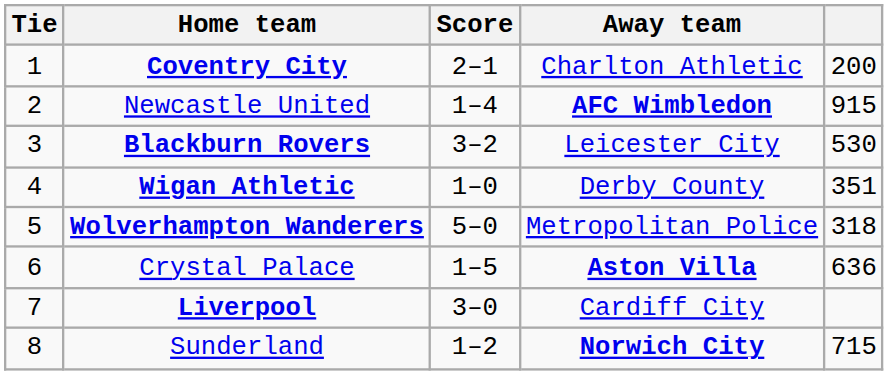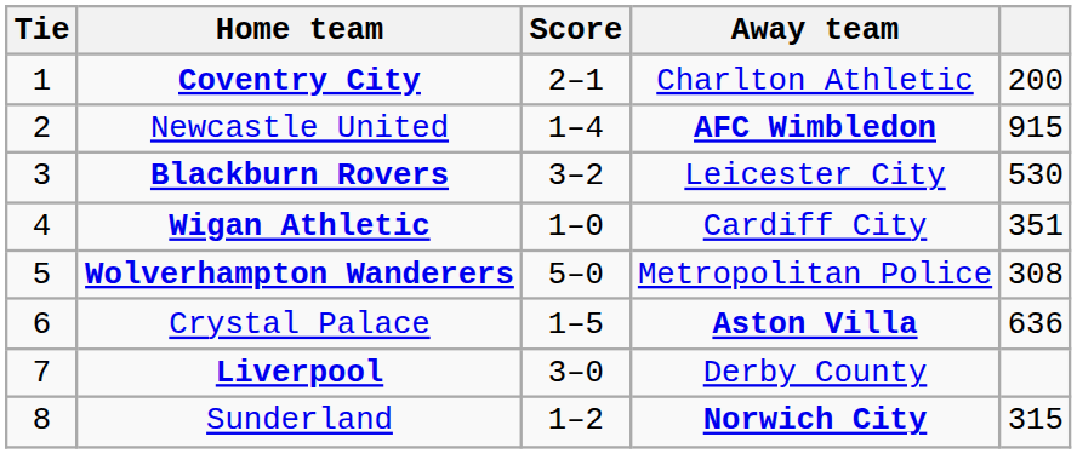Wigan Athletic | Away team: Derby County -> Cardiff City
Wolverhampton Wanderers | column 5: 318 -> 308
Liverpool | Away team: Cardiff City -> Derby County
Sunderland | column 5: 715 -> 315
